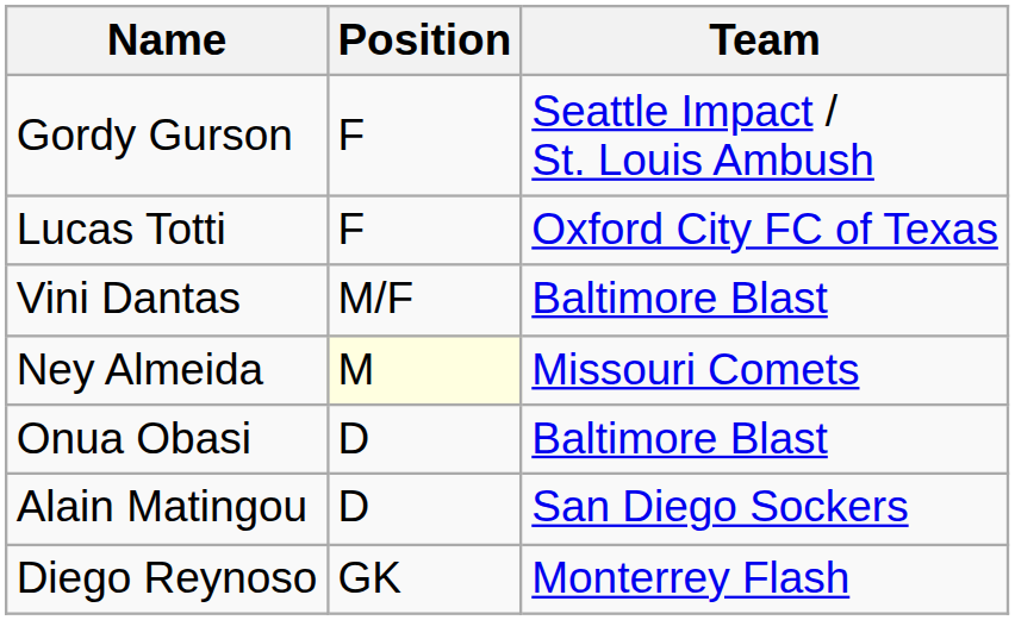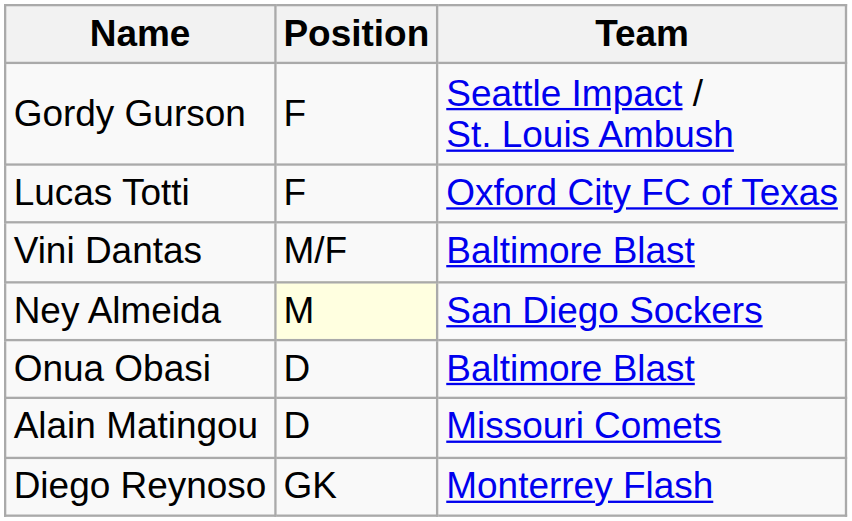Ney Almeida | Team: Missouri Comets -> San Diego Sockers
Alain Matingou | Team: San Diego Sockers -> Missouri Comets
